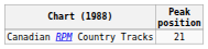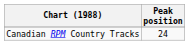Canadian RPM Country Tracks | Peak position: 21 -> 24
